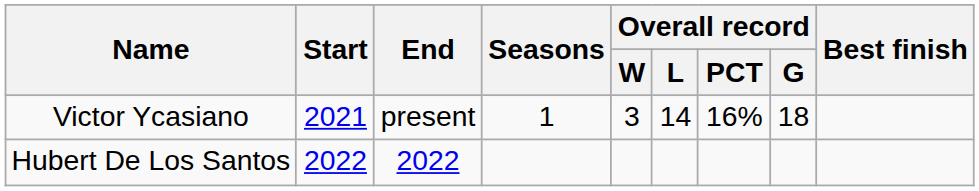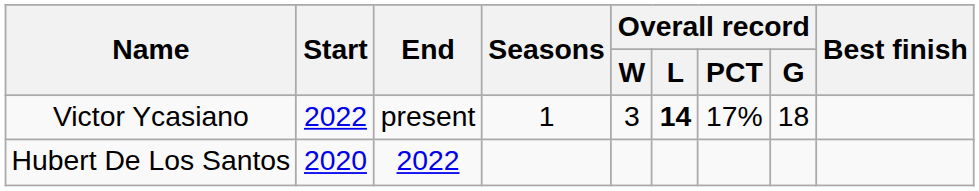Victor Ycasiano | Start: 2021 -> 2022
Victor Ycasiano | Overall record / L: normal -> bold
Victor Ycasiano | Overall record / PCT: 16% -> 17%
Hubert De Los Santos | Start: 2022 -> 2020
